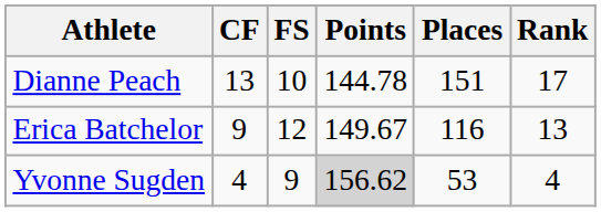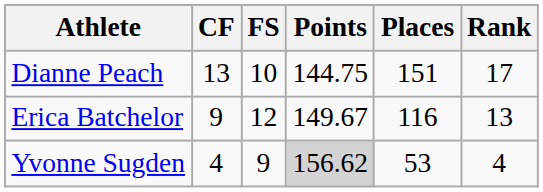Dianne Peach | Points: 144.78 -> 144.75
